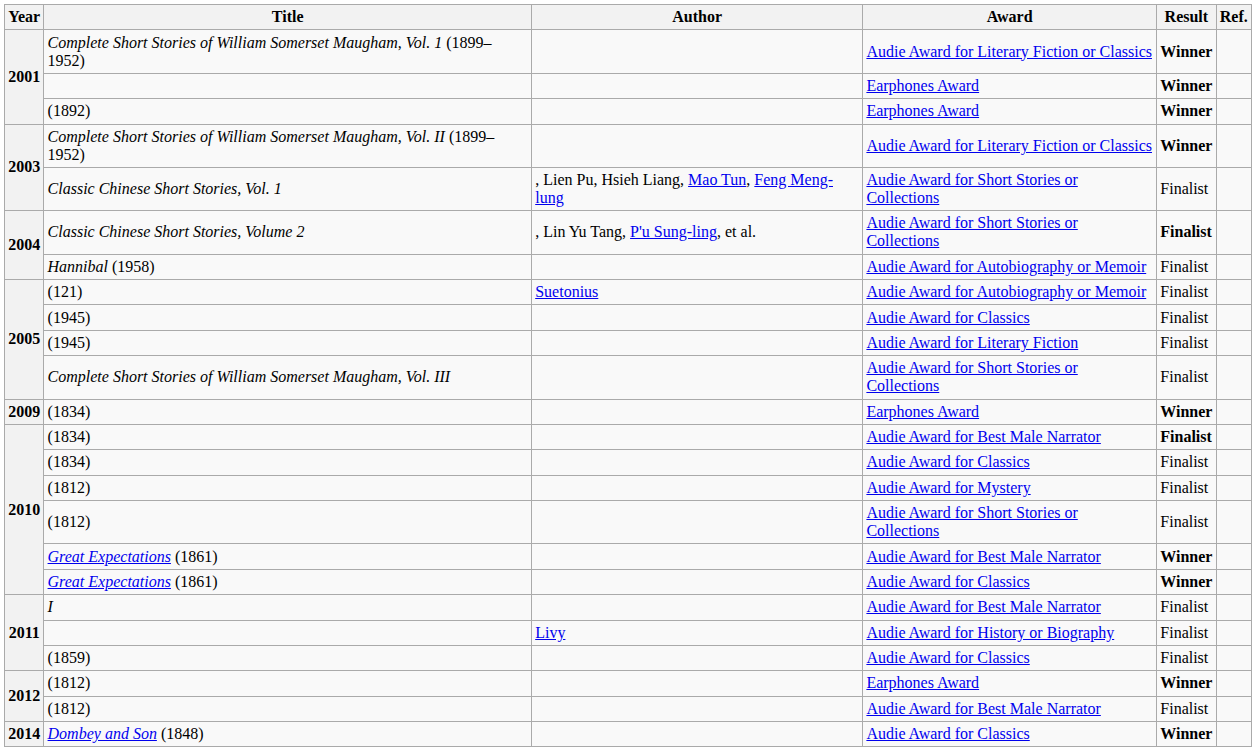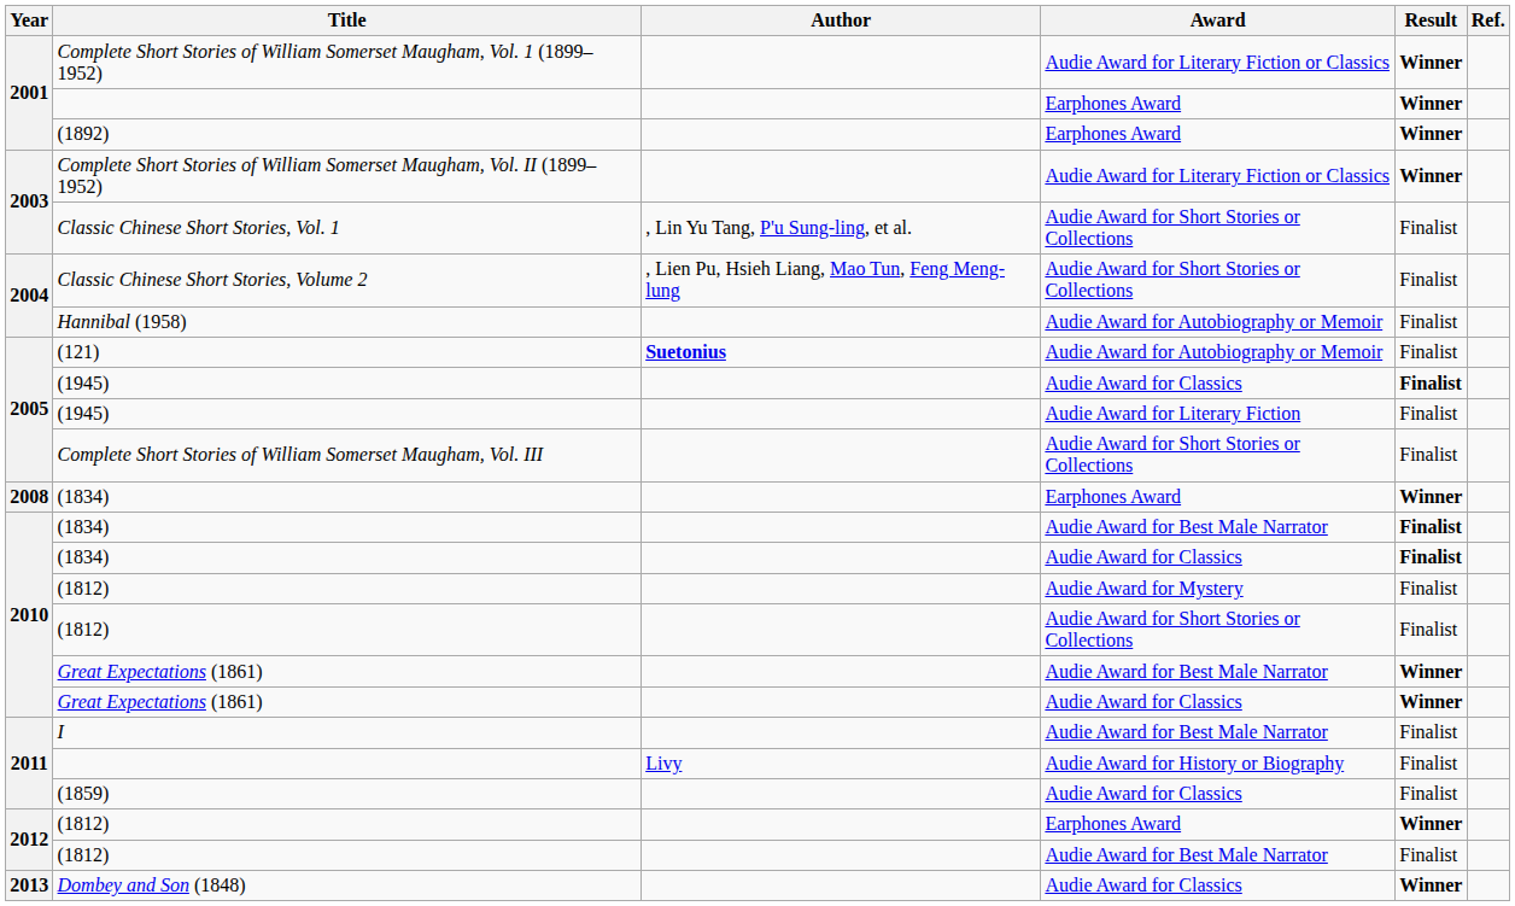Classic Chinese Short Stories, Vol. 1 | Author: , Lien Pu, Hsieh Liang, Mao Tun, Feng Meng-lung -> , Lin Yu Tang, P'u Sung-ling, et al.
Classic Chinese Short Stories, Volume 2 | Author: , Lin Yu Tang, P'u Sung-ling, et al. -> , Lien Pu, Hsieh Liang, Mao Tun, Feng Meng-lung
Classic Chinese Short Stories, Volume 2 | Result: bold -> normal
(121) | Author: normal -> bold
(1945) / Audie Award for Classics | Result: normal -> bold
(1834) / Earphones Award | Year: 2009 -> 2008
(1834) / Audie Award for Classics | Result: normal -> bold
Dombey and Son (1848) | Year: 2014 -> 2013
